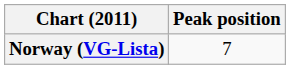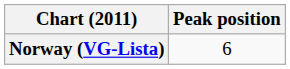Norway (VG-Lista) | Peak position: 7 -> 6
